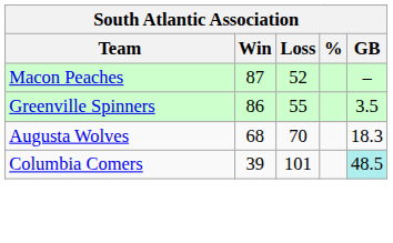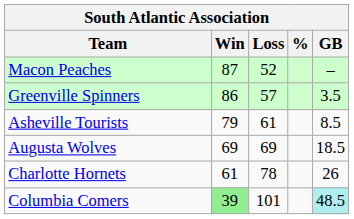Greenville Spinners | Loss: 55 -> 57
+ row: Asheville Tourists | 79 | 61 | 8.5
Augusta Wolves | Win: 68 -> 69
Augusta Wolves | Loss: 70 -> 69
Augusta Wolves | GB: 18.3 -> 18.5
+ row: Charlotte Hornets | 61 | 78 | 26
Columbia Comers | Win: no background -> lightgreen background
